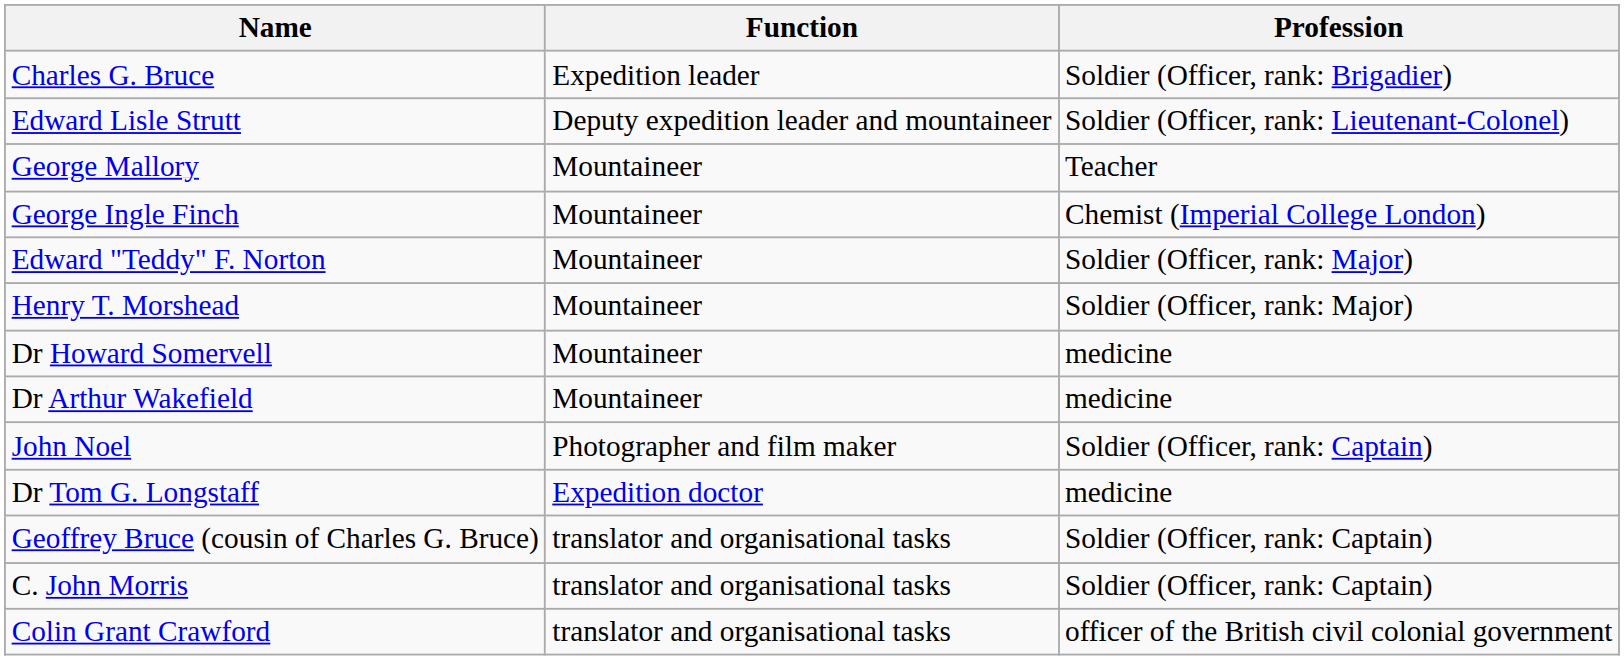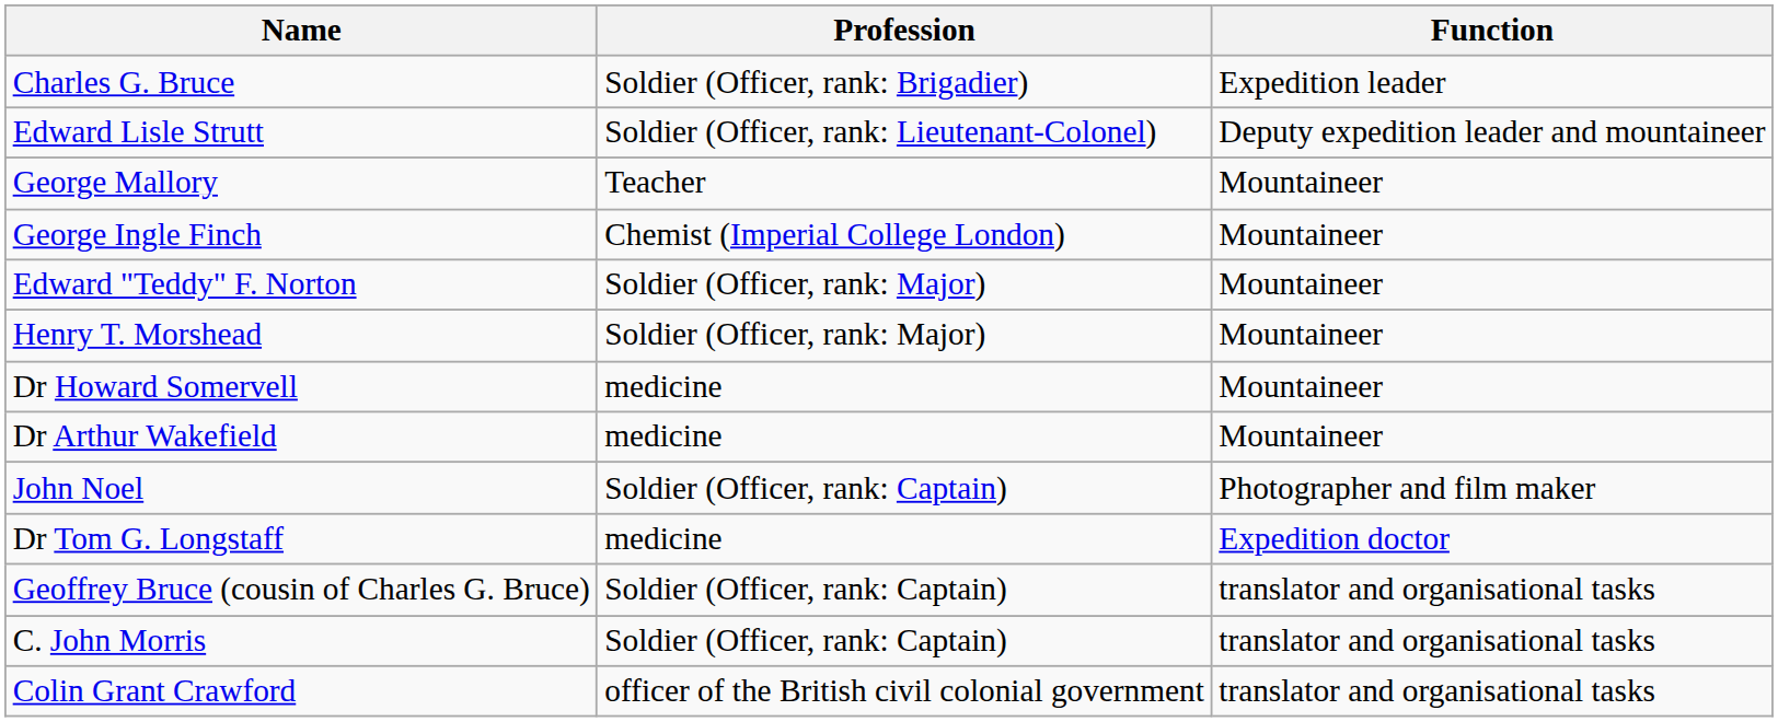columns swapped: Function <-> Profession
